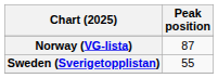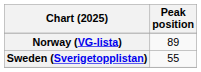Norway (VG-lista) | Peak position: 87 -> 89
